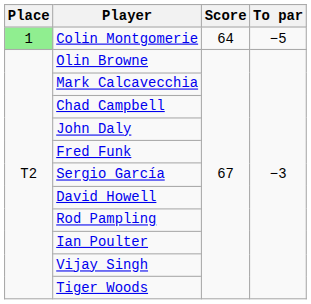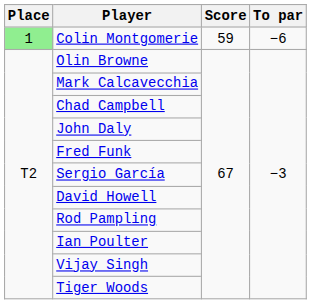Colin Montgomerie | Score: 64 -> 59
Colin Montgomerie | To par: −5 -> −6
